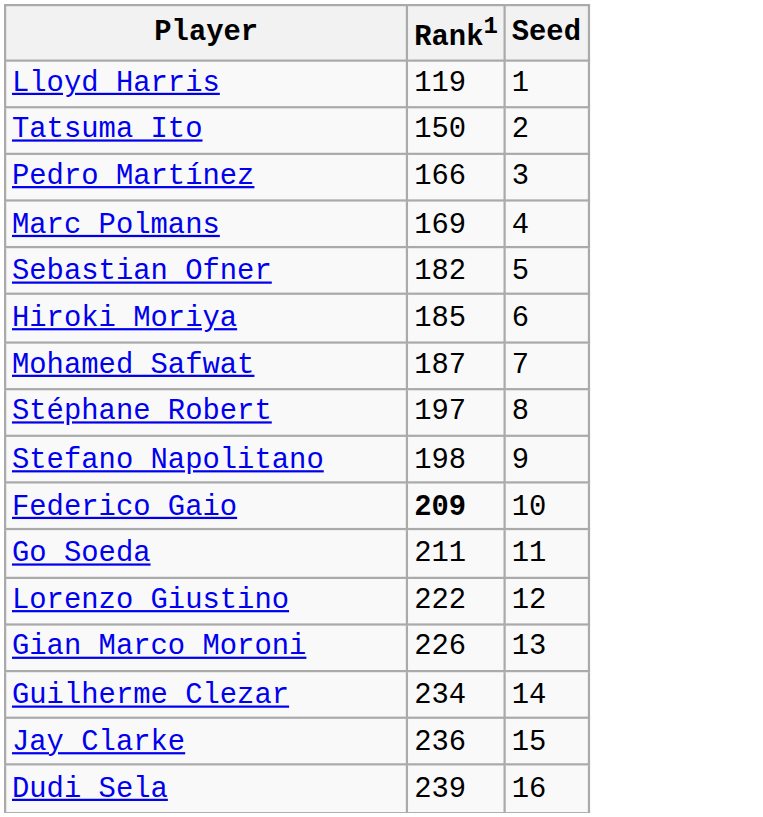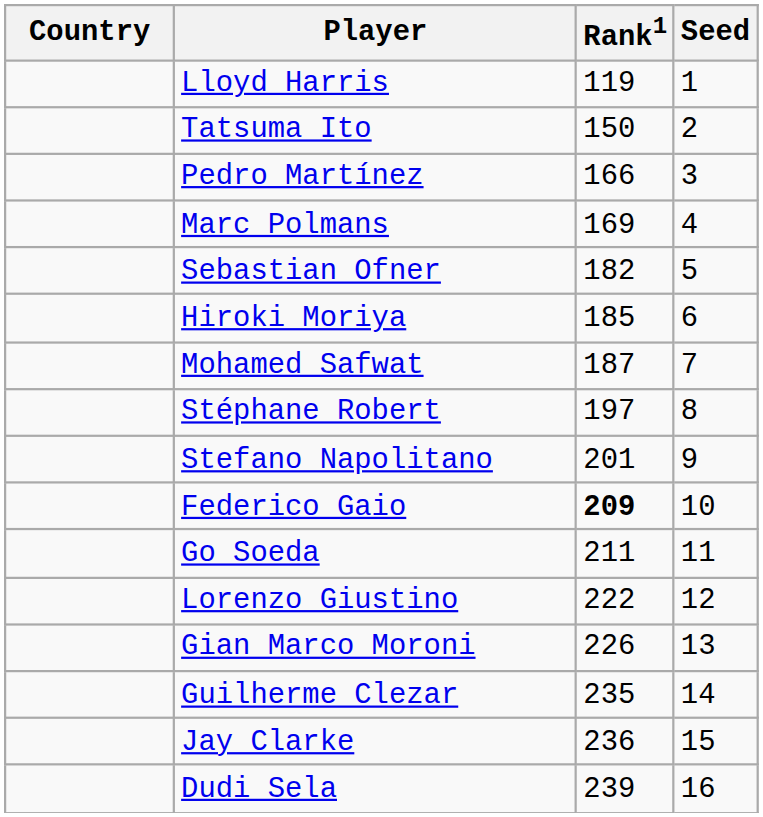+ column: Country
Stefano Napolitano | Rank1: 198 -> 201
Guilherme Clezar | Rank1: 234 -> 235
